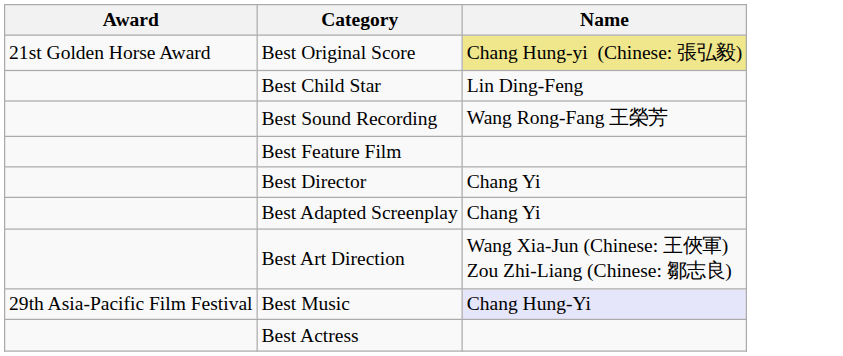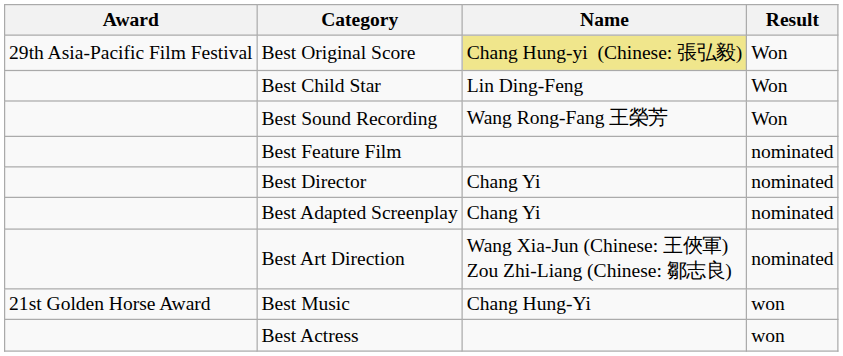+ column: Result | Won | Won | Won | nominated | nominated | nominated | nominated | won | won
Best Original Score | Award: 21st Golden Horse Award -> 29th Asia-Pacific Film Festival
Best Music | Award: 29th Asia-Pacific Film Festival -> 21st Golden Horse Award
Best Music | Name: lavender background -> no background
